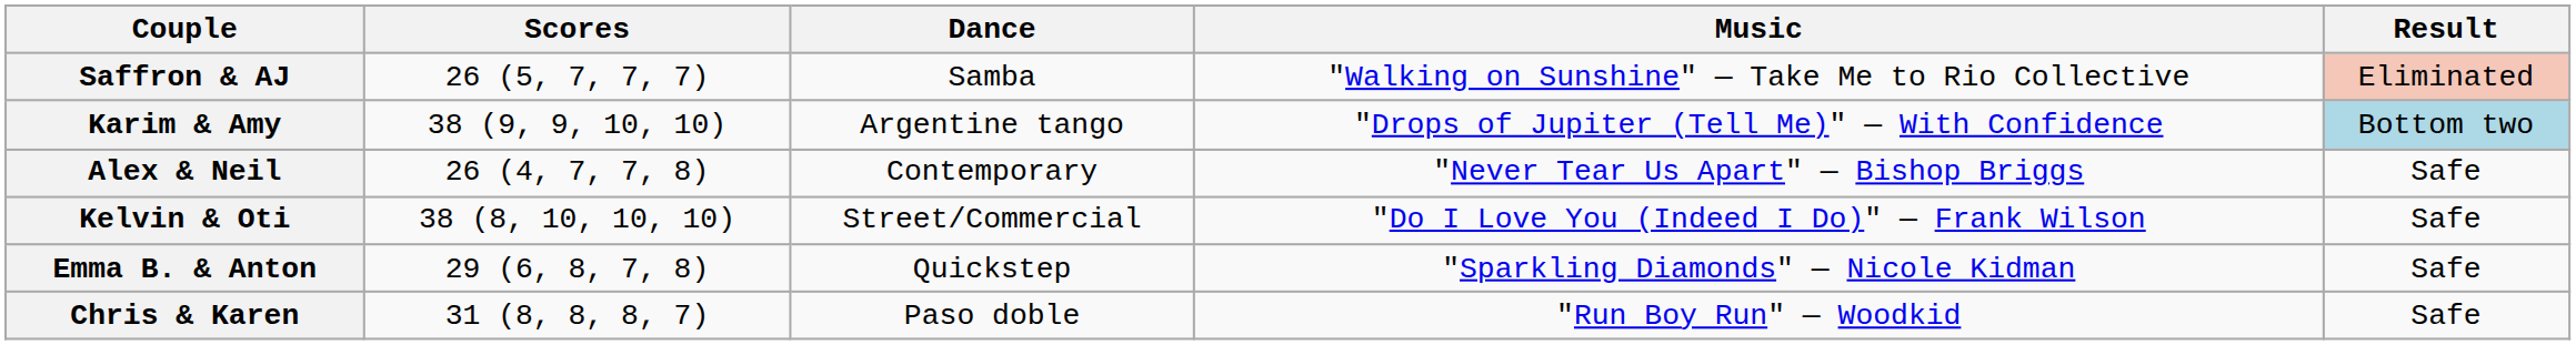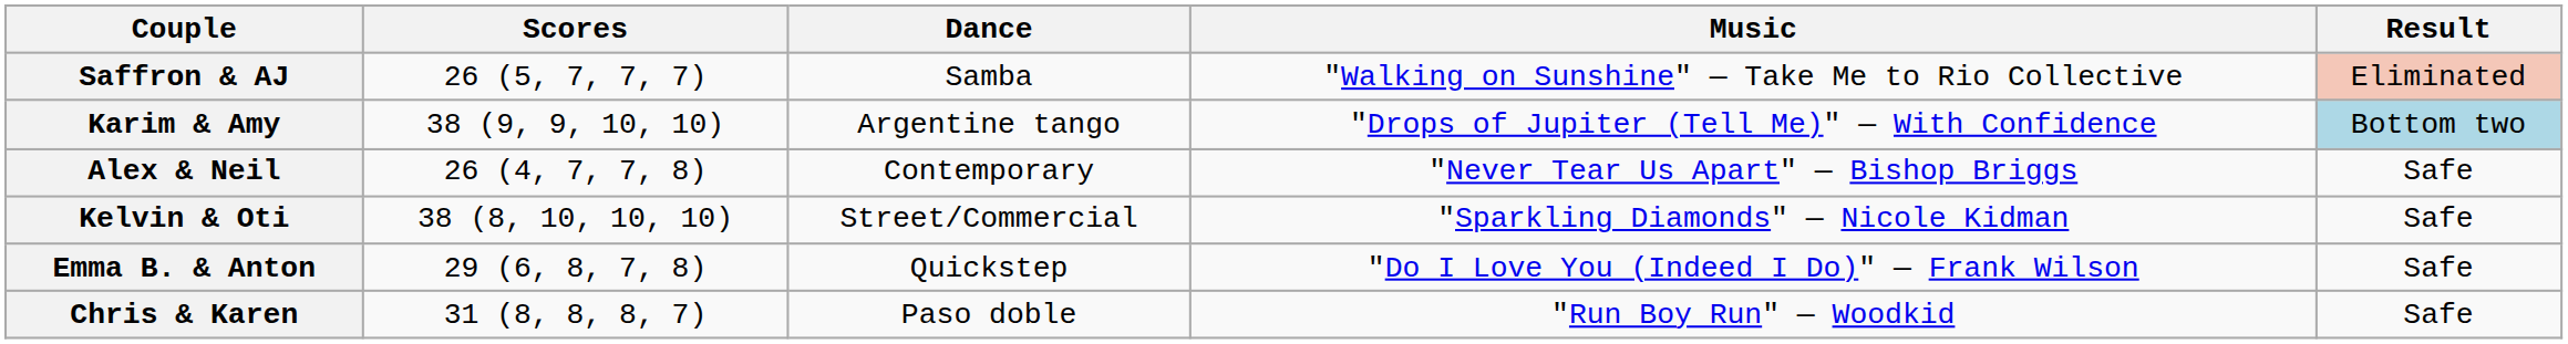Kelvin & Oti | Music: "Do I Love You (Indeed I Do)" — Frank Wilson -> "Sparkling Diamonds" — Nicole Kidman
Emma B. & Anton | Music: "Sparkling Diamonds" — Nicole Kidman -> "Do I Love You (Indeed I Do)" — Frank Wilson
